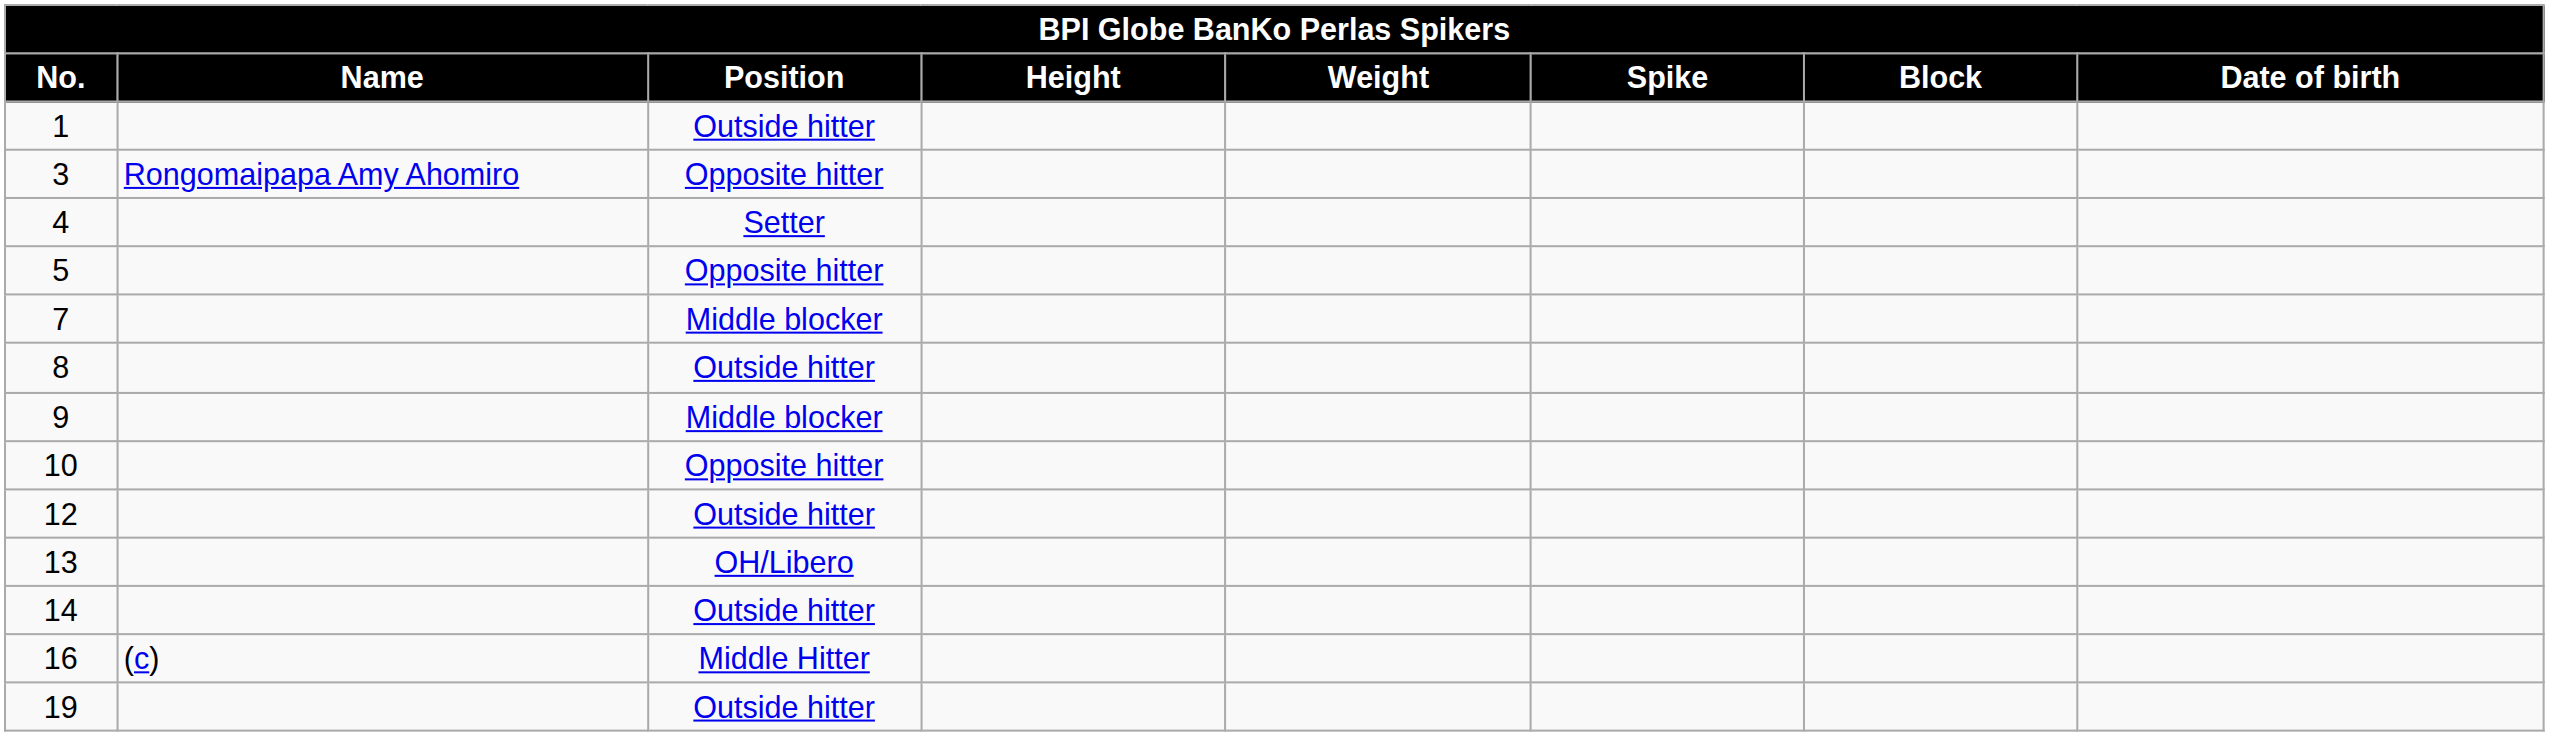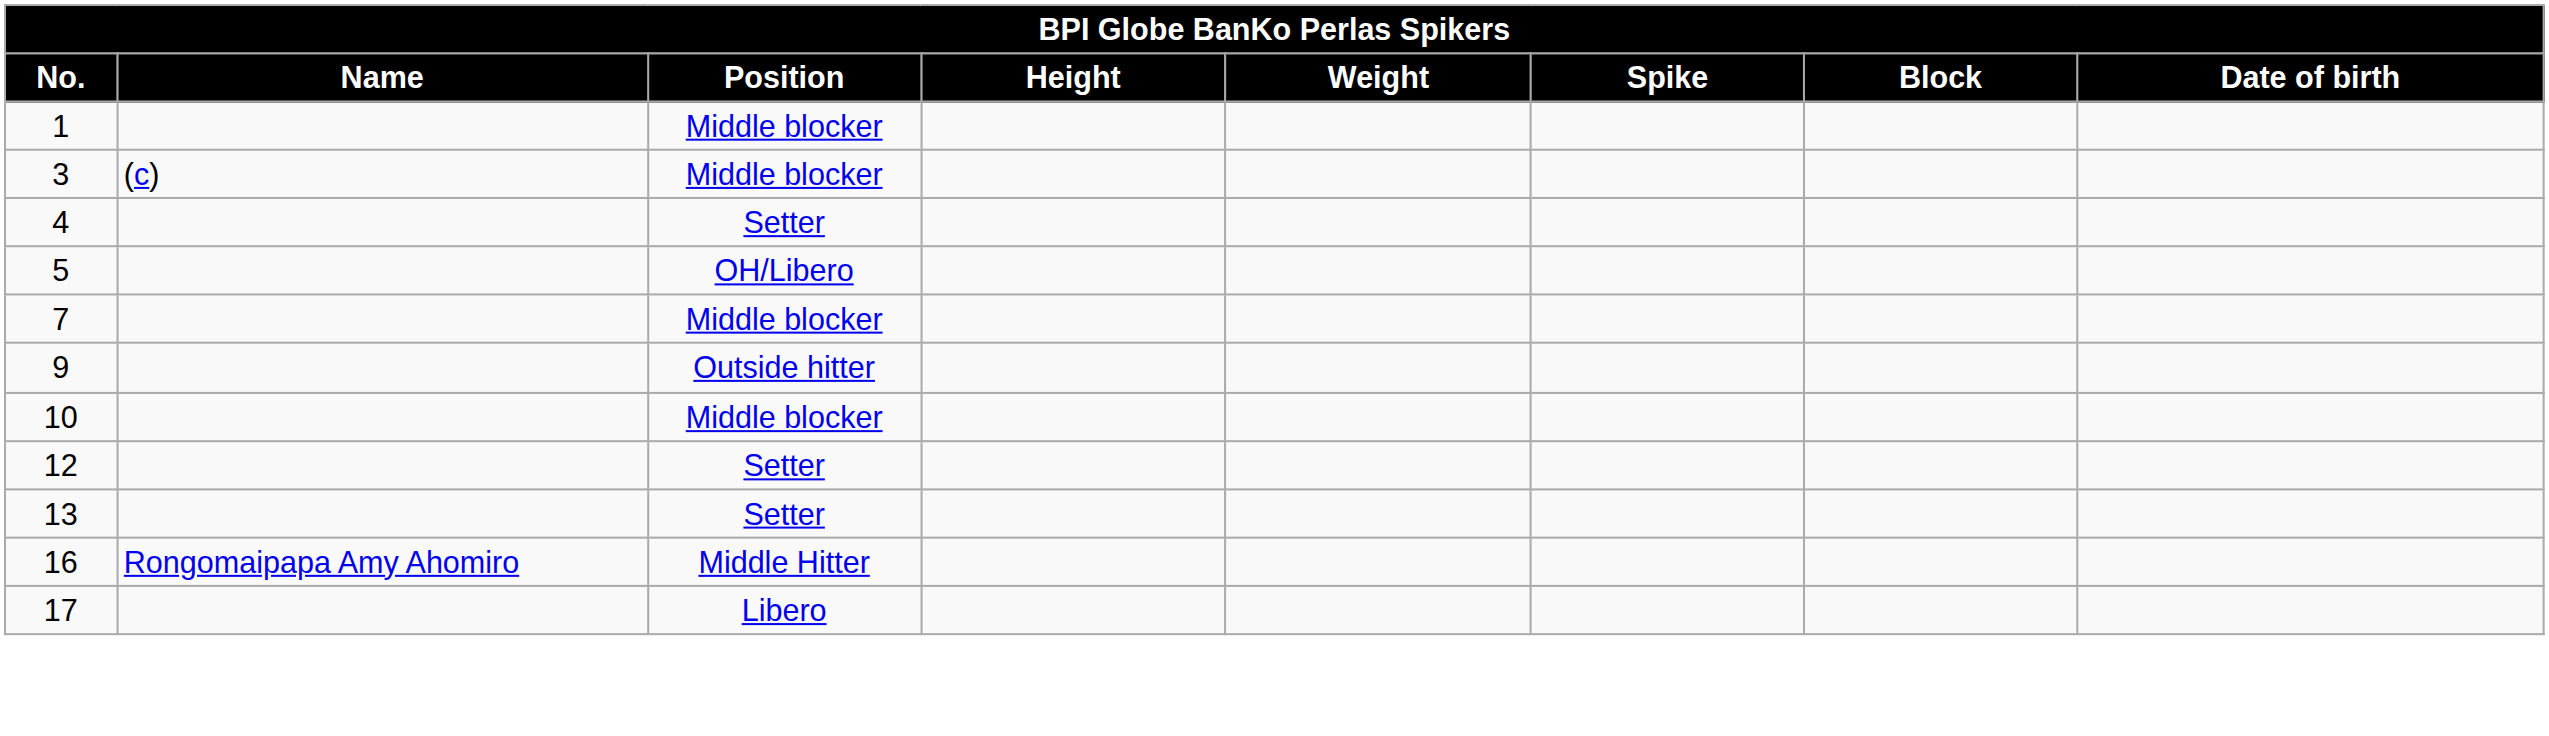1 | Position: Outside hitter -> Middle blocker
3 | Name: Rongomaipapa Amy Ahomiro -> (c)
3 | Position: Opposite hitter -> Middle blocker
5 | Position: Opposite hitter -> OH/Libero
- row: 8 | Outside hitter
9 | Position: Middle blocker -> Outside hitter
10 | Position: Opposite hitter -> Middle blocker
12 | Position: Outside hitter -> Setter
13 | Position: OH/Libero -> Setter
- row: 14 | Outside hitter
16 | Name: (c) -> Rongomaipapa Amy Ahomiro
+ row: 17 | Libero
- row: 19 | Outside hitter
